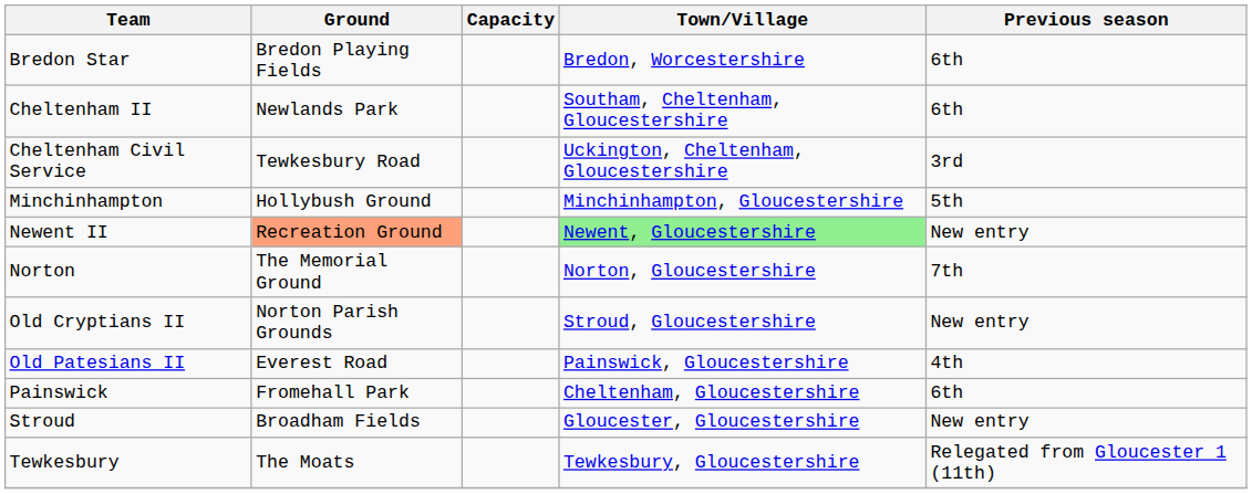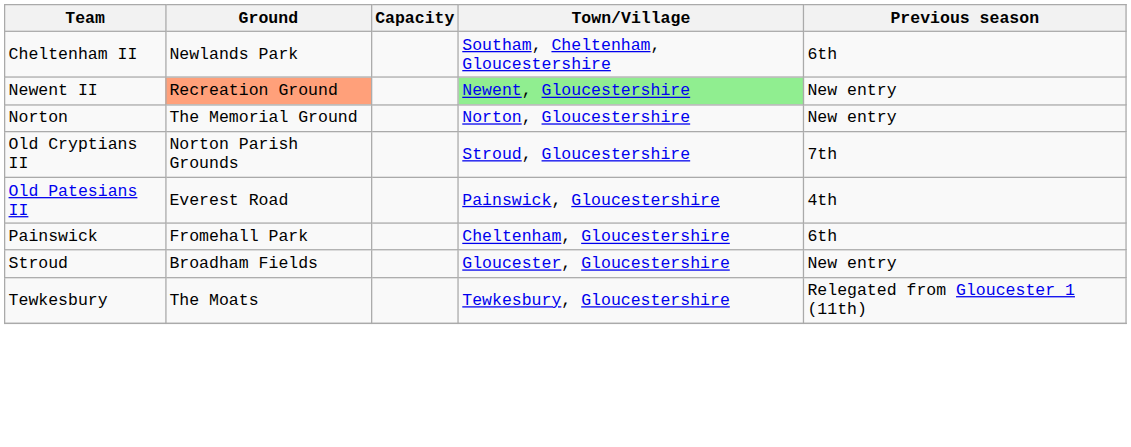- row: Bredon Star | Bredon Playing Fields | Bredon, Worcestershire | 6th
- row: Cheltenham Civil Service | Tewkesbury Road | Uckington, Cheltenham, Gloucestershire | 3rd
- row: Minchinhampton | Hollybush Ground | Minchinhampton, Gloucestershire | 5th
Norton | Previous season: 7th -> New entry
Old Cryptians II | Previous season: New entry -> 7th
